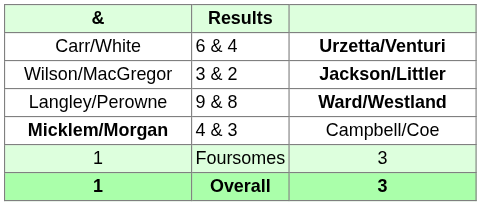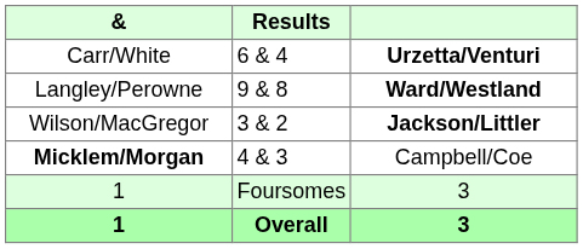rows swapped: Langley/Perowne <-> Wilson/MacGregor
